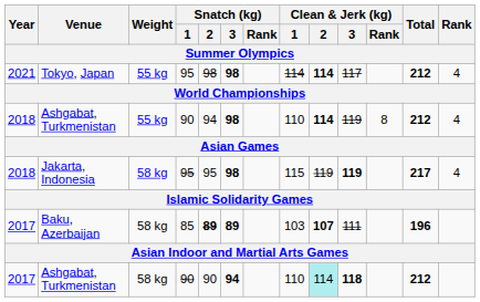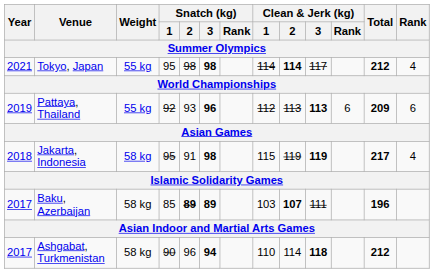- row: 2018 | Ashgabat, Turkmenistan | 55 kg | 90 | 94 | 98 | 110 | 114 | 119 | 8 | 212 | 4
+ row: 2019 | Pattaya, Thailand | 55 kg | 92 | 93 | 96 | 112 | 113 | 113 | 6 | 209 | 6
Jakarta, Indonesia | Snatch (kg) / 2: 95 -> 91
2017 / Ashgabat, Turkmenistan | Snatch (kg) / 2: 90 -> 96
2017 / Ashgabat, Turkmenistan | Clean & Jerk (kg) / 2: paleturquoise background -> no background
